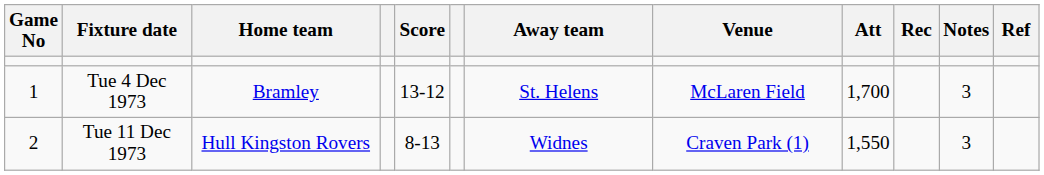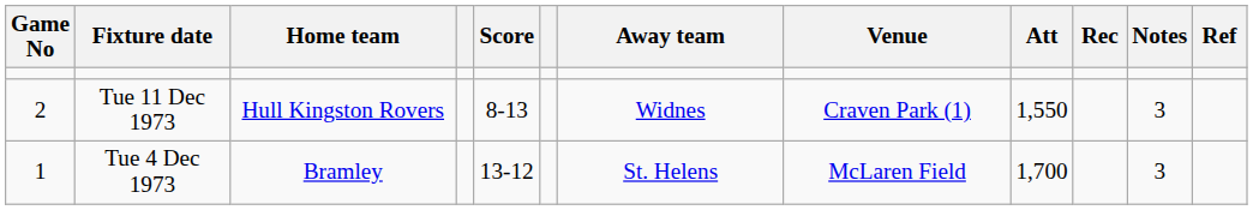rows swapped: Tue 4 Dec 1973 <-> Tue 11 Dec 1973
